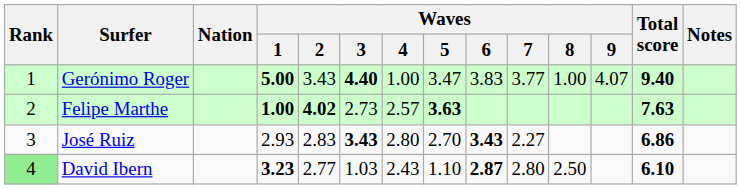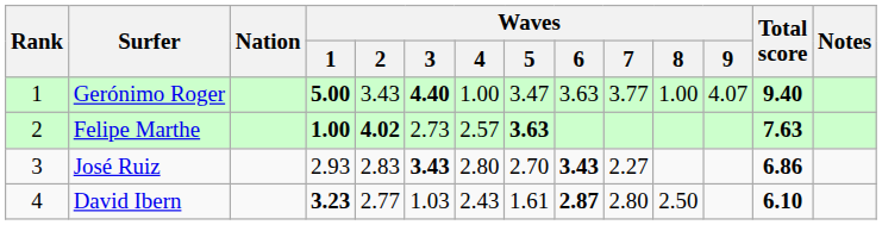Gerónimo Roger | Waves / 6: 3.83 -> 3.63
David Ibern | Rank: lightgreen background -> no background
David Ibern | Waves / 5: 1.10 -> 1.61
